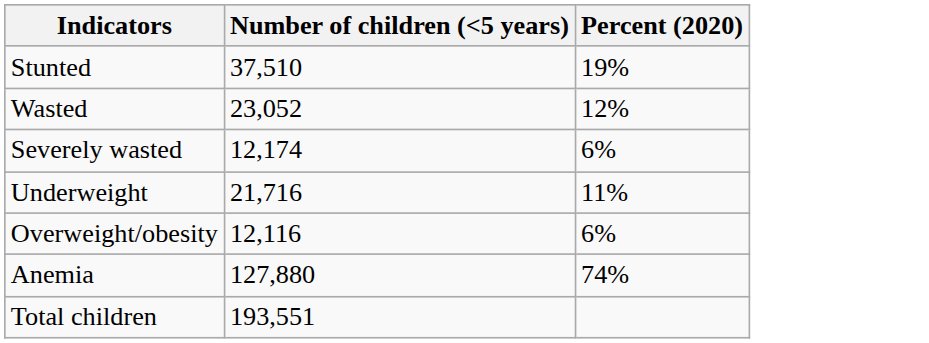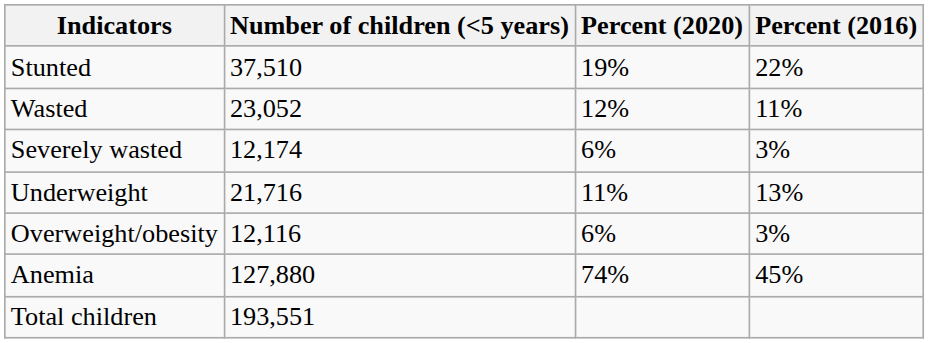+ column: Percent (2016) | 22% | 11% | 3% | 13% | 3% | 45%
